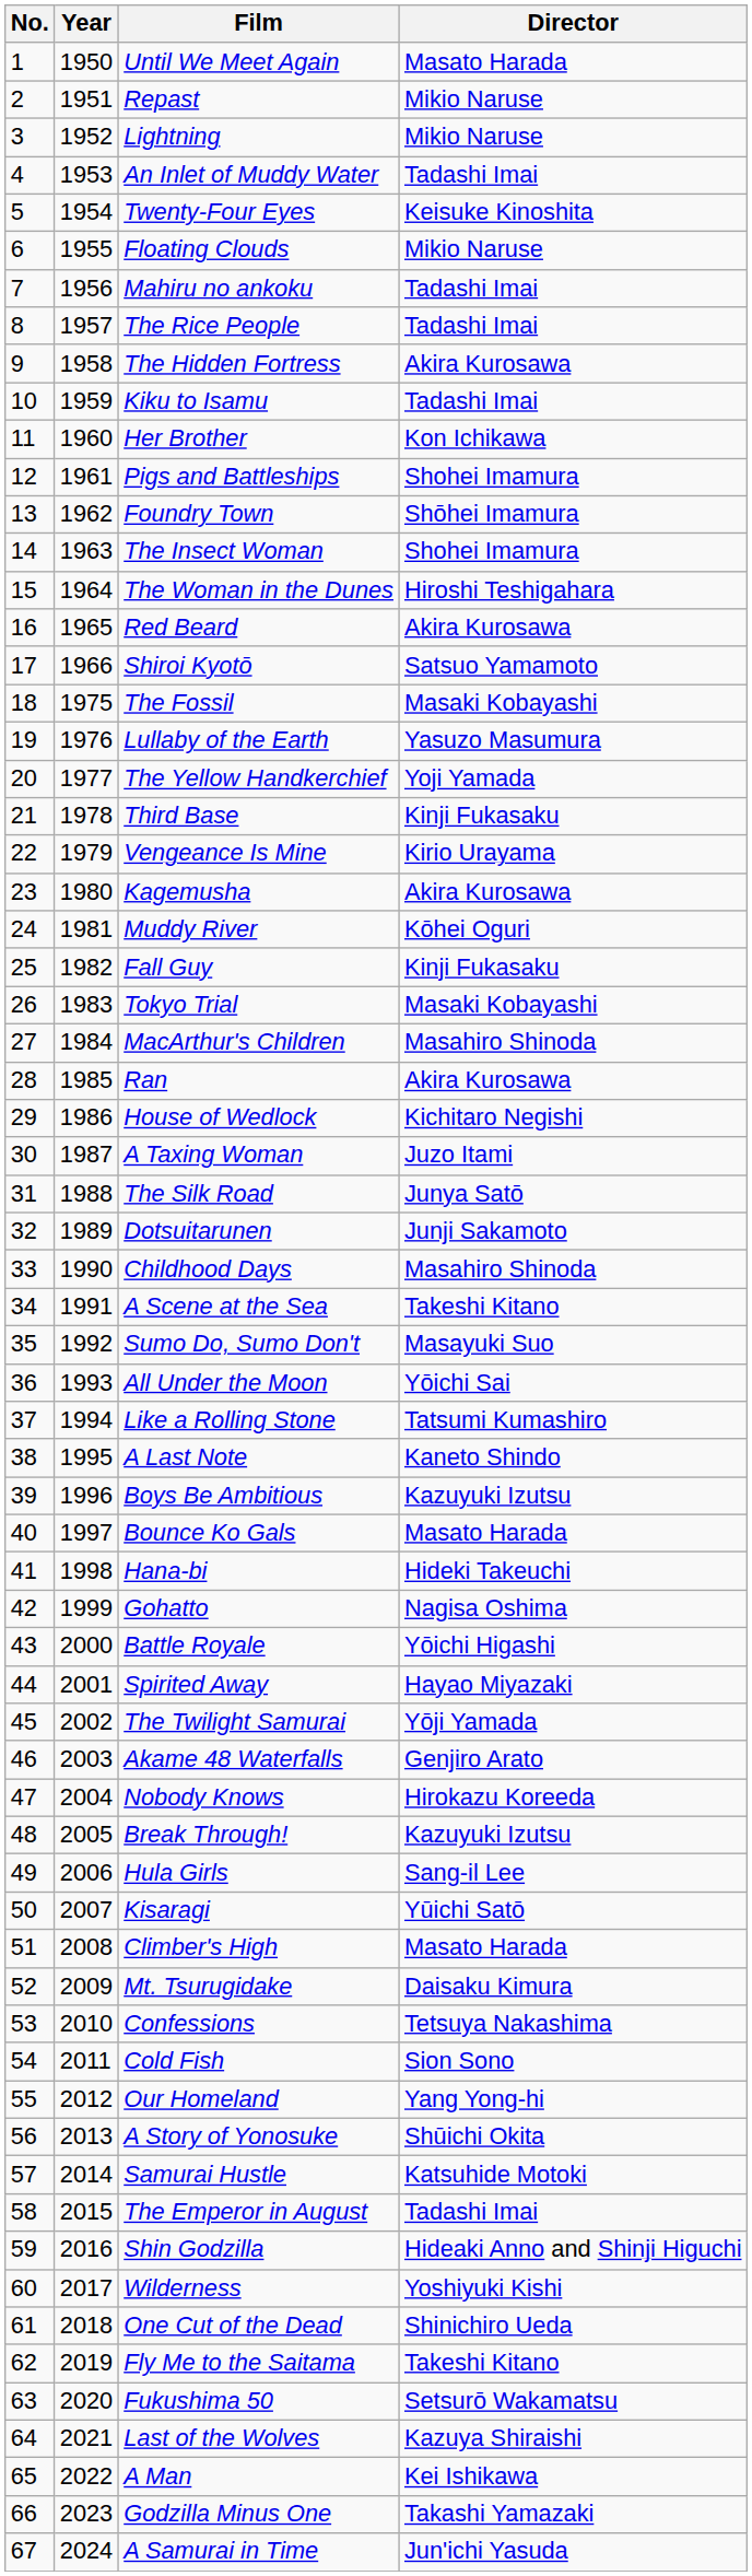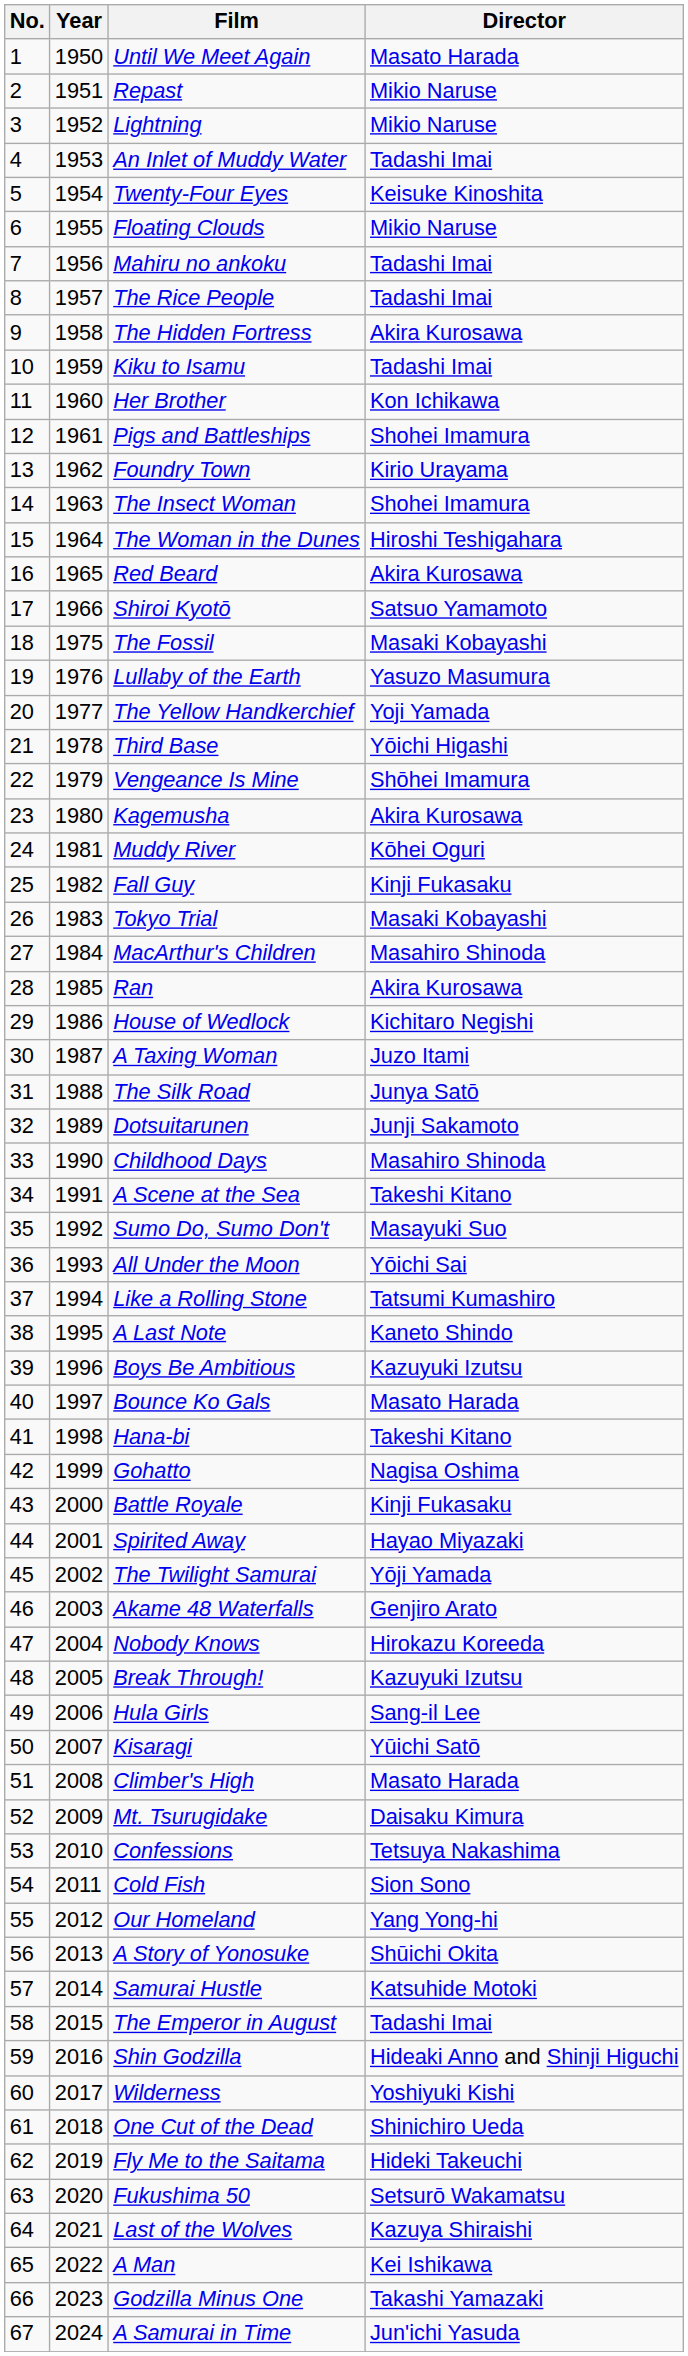Foundry Town | Director: Shōhei Imamura -> Kirio Urayama
Third Base | Director: Kinji Fukasaku -> Yōichi Higashi
Vengeance Is Mine | Director: Kirio Urayama -> Shōhei Imamura
Hana-bi | Director: Hideki Takeuchi -> Takeshi Kitano
Battle Royale | Director: Yōichi Higashi -> Kinji Fukasaku
Fly Me to the Saitama | Director: Takeshi Kitano -> Hideki Takeuchi
